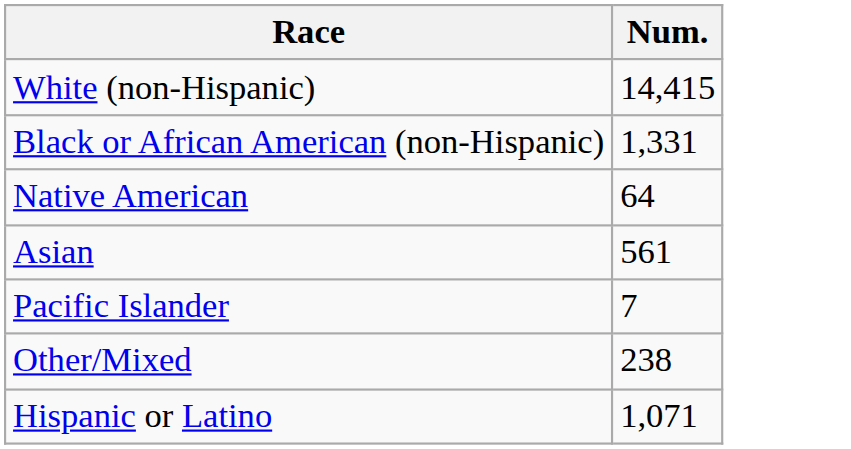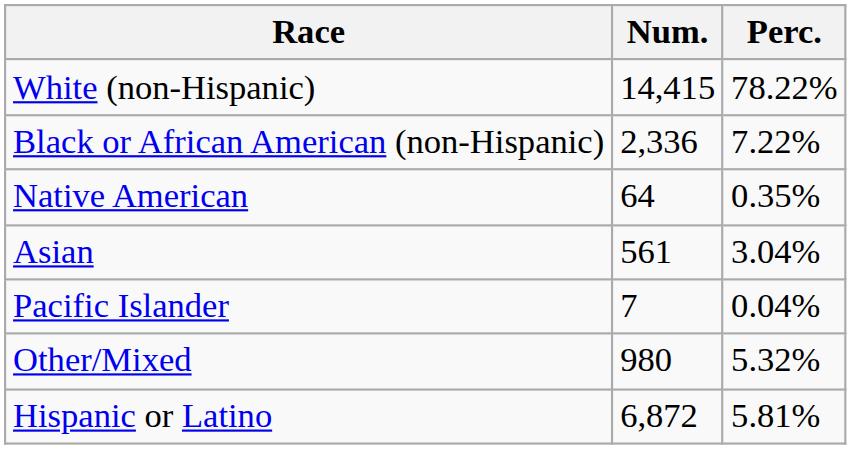+ column: Perc. | 78.22% | 7.22% | 0.35% | 3.04% | 0.04% | 5.32% | 5.81%
Black or African American (non-Hispanic) | Num.: 1,331 -> 2,336
Other/Mixed | Num.: 238 -> 980
Hispanic or Latino | Num.: 1,071 -> 6,872
